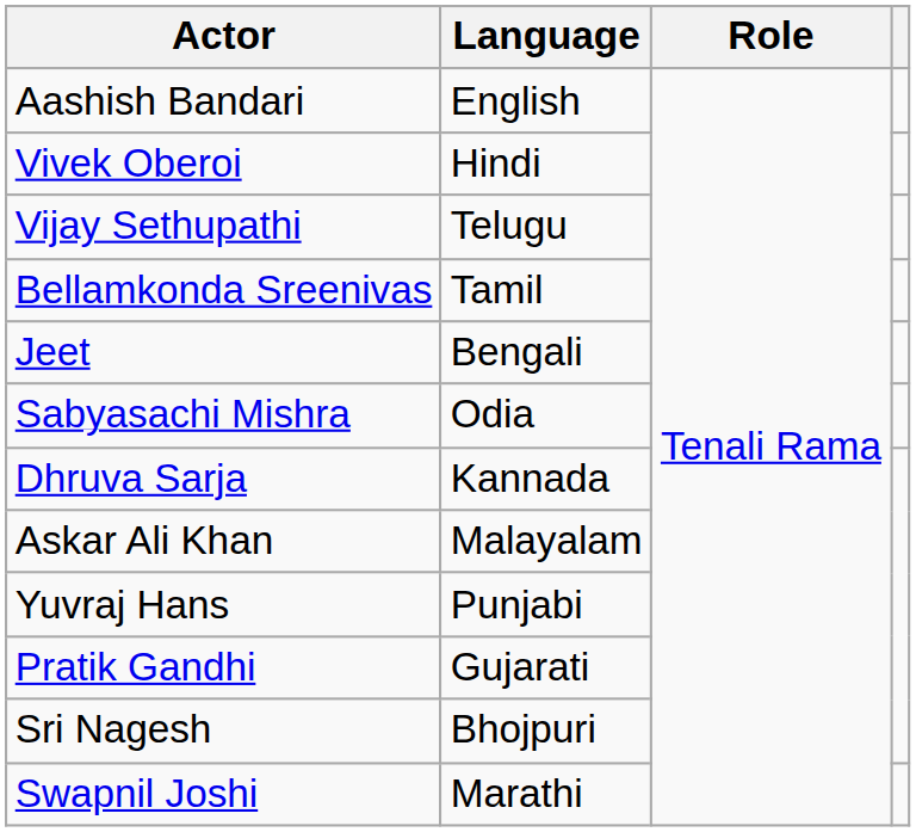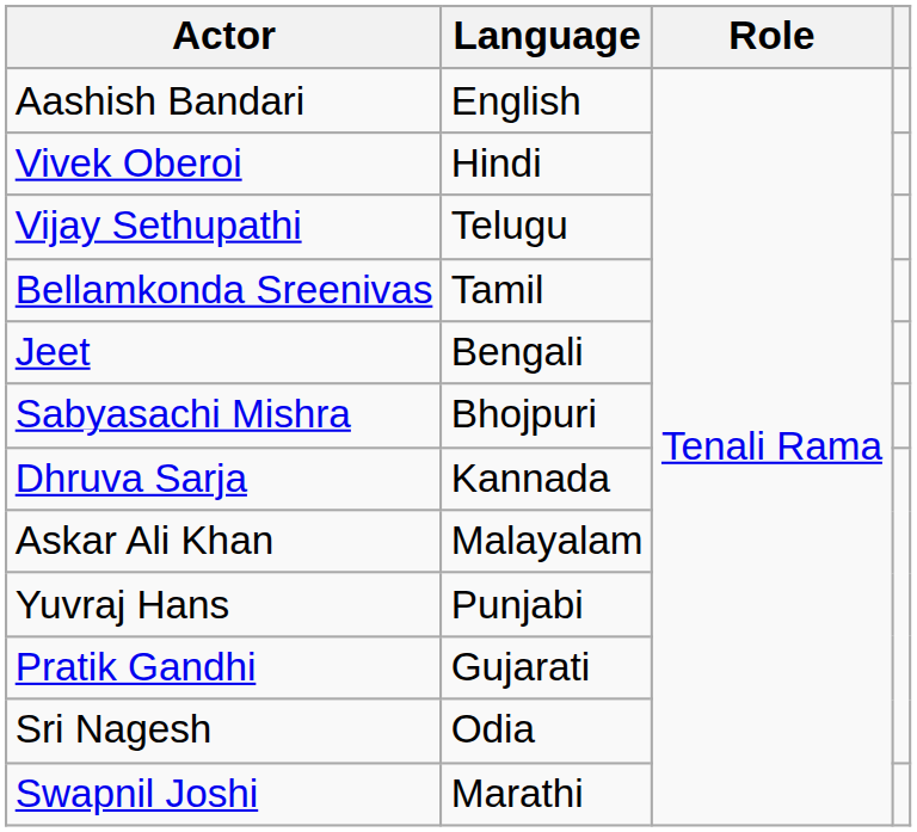Sabyasachi Mishra | Language: Odia -> Bhojpuri
Sri Nagesh | Language: Bhojpuri -> Odia
